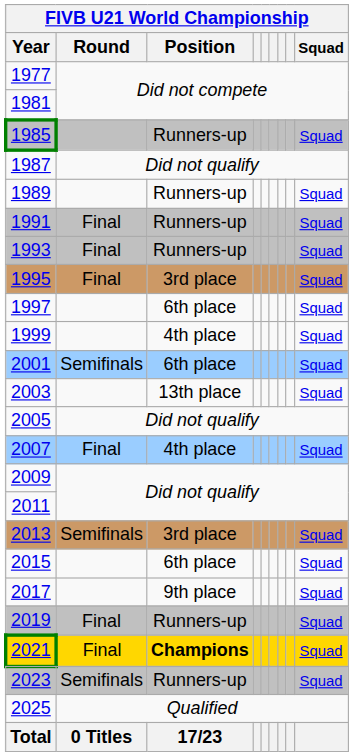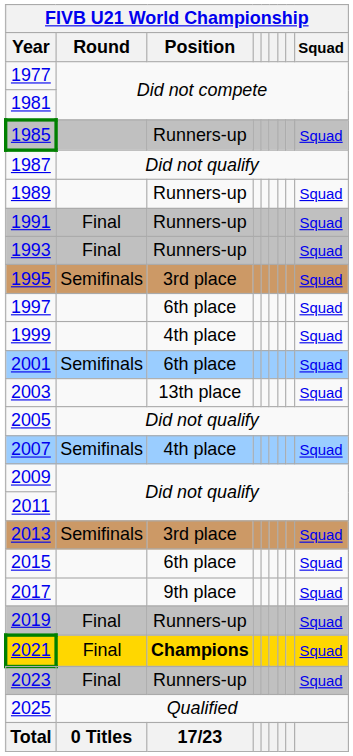1995 | FIVB U21 World Championship / Round: Final -> Semifinals
2007 | FIVB U21 World Championship / Round: Final -> Semifinals
2023 | FIVB U21 World Championship / Round: Semifinals -> Final
